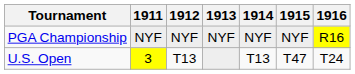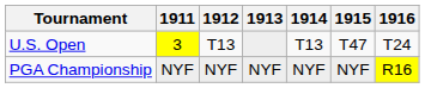rows swapped: U.S. Open <-> PGA Championship
